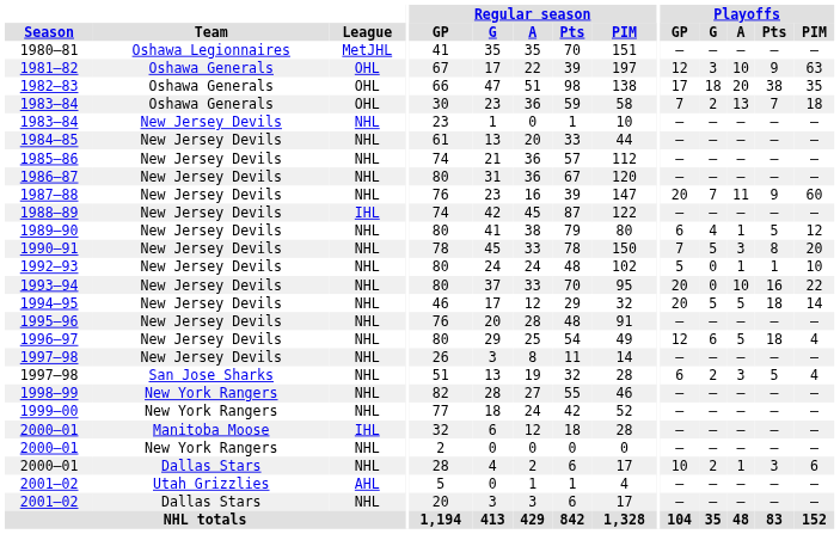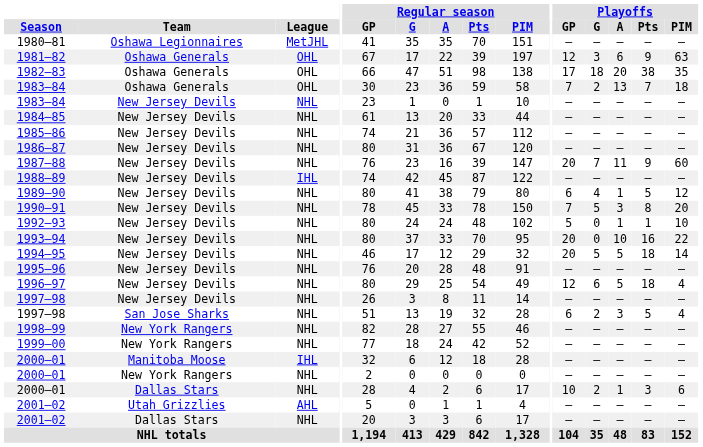1981–82 | Playoffs / A: 10 -> 6
